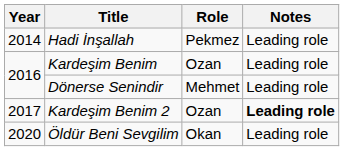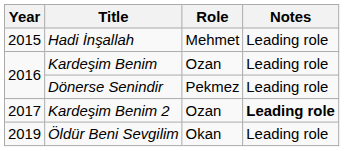Hadi İnşallah | Year: 2014 -> 2015
Hadi İnşallah | Role: Pekmez -> Mehmet
Dönerse Senindir | Role: Mehmet -> Pekmez
Öldür Beni Sevgilim | Year: 2020 -> 2019
